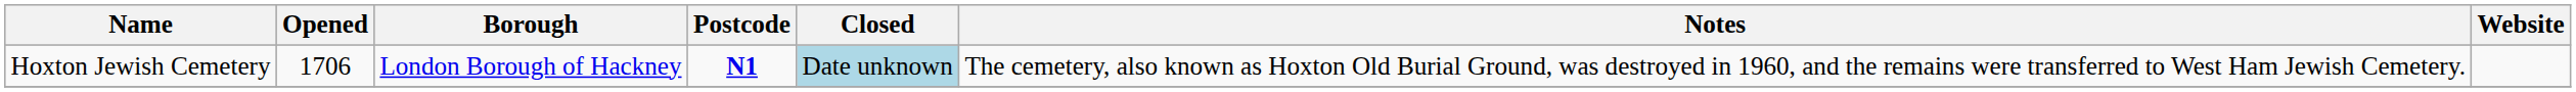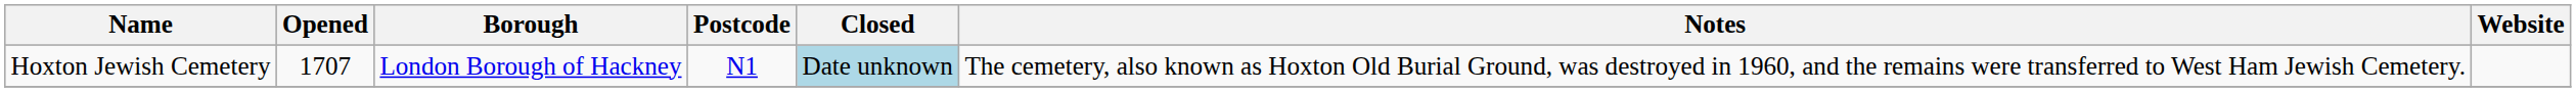Hoxton Jewish Cemetery | Opened: 1706 -> 1707
Hoxton Jewish Cemetery | Postcode: bold -> normal
